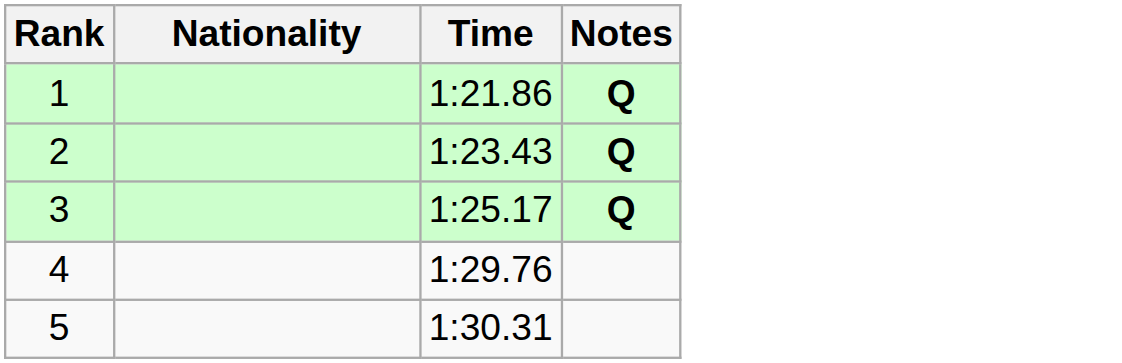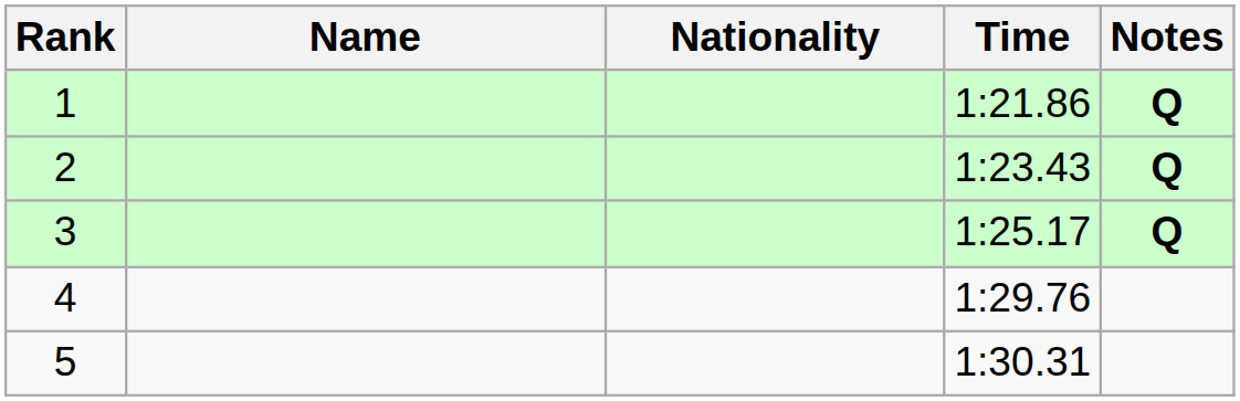+ column: Name
